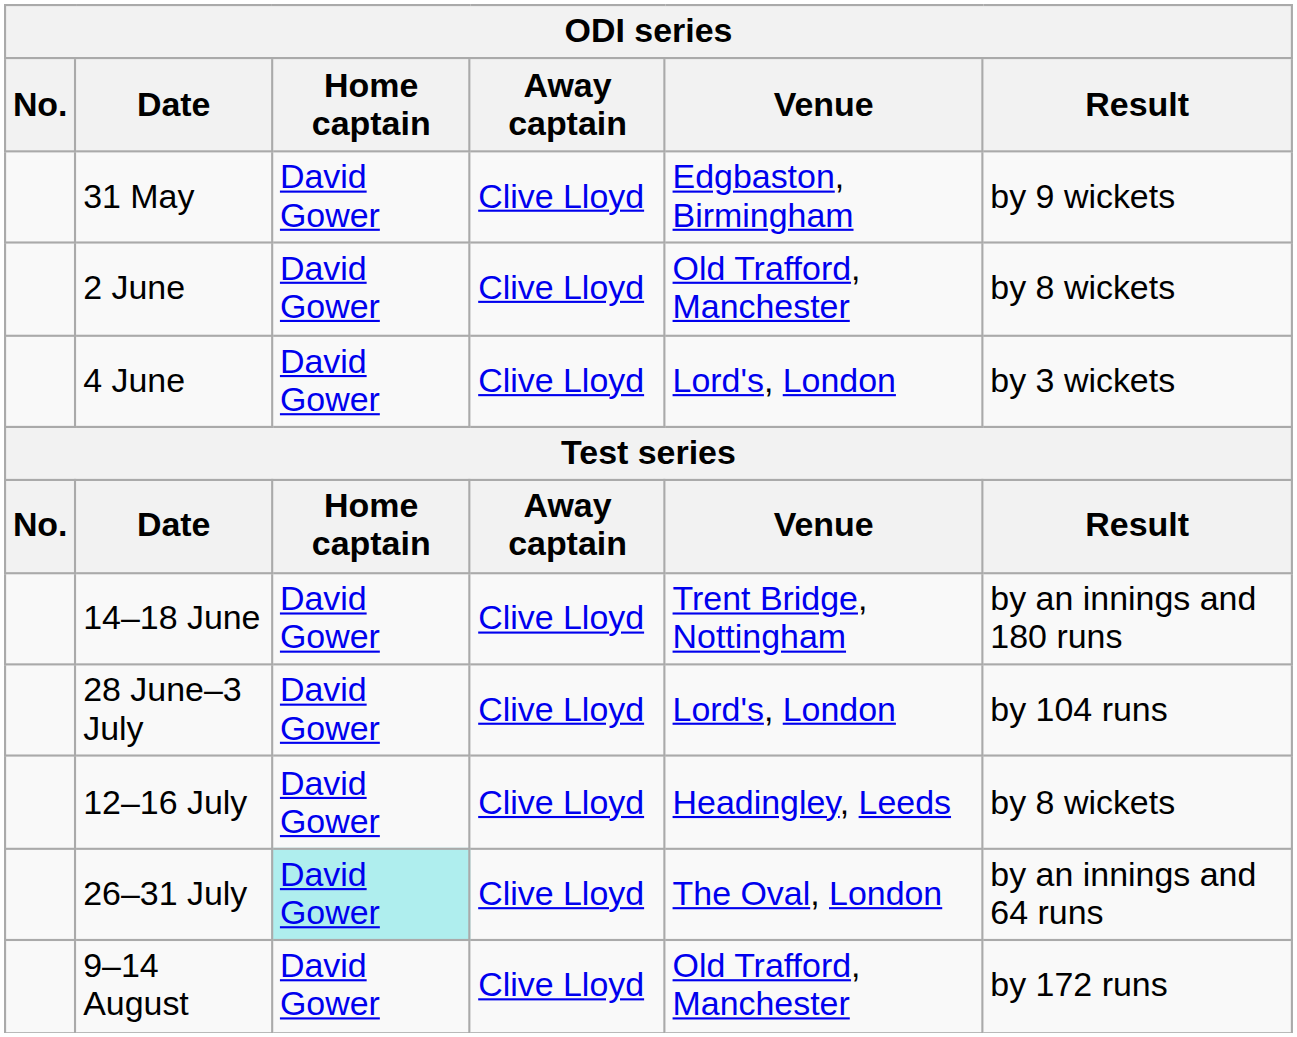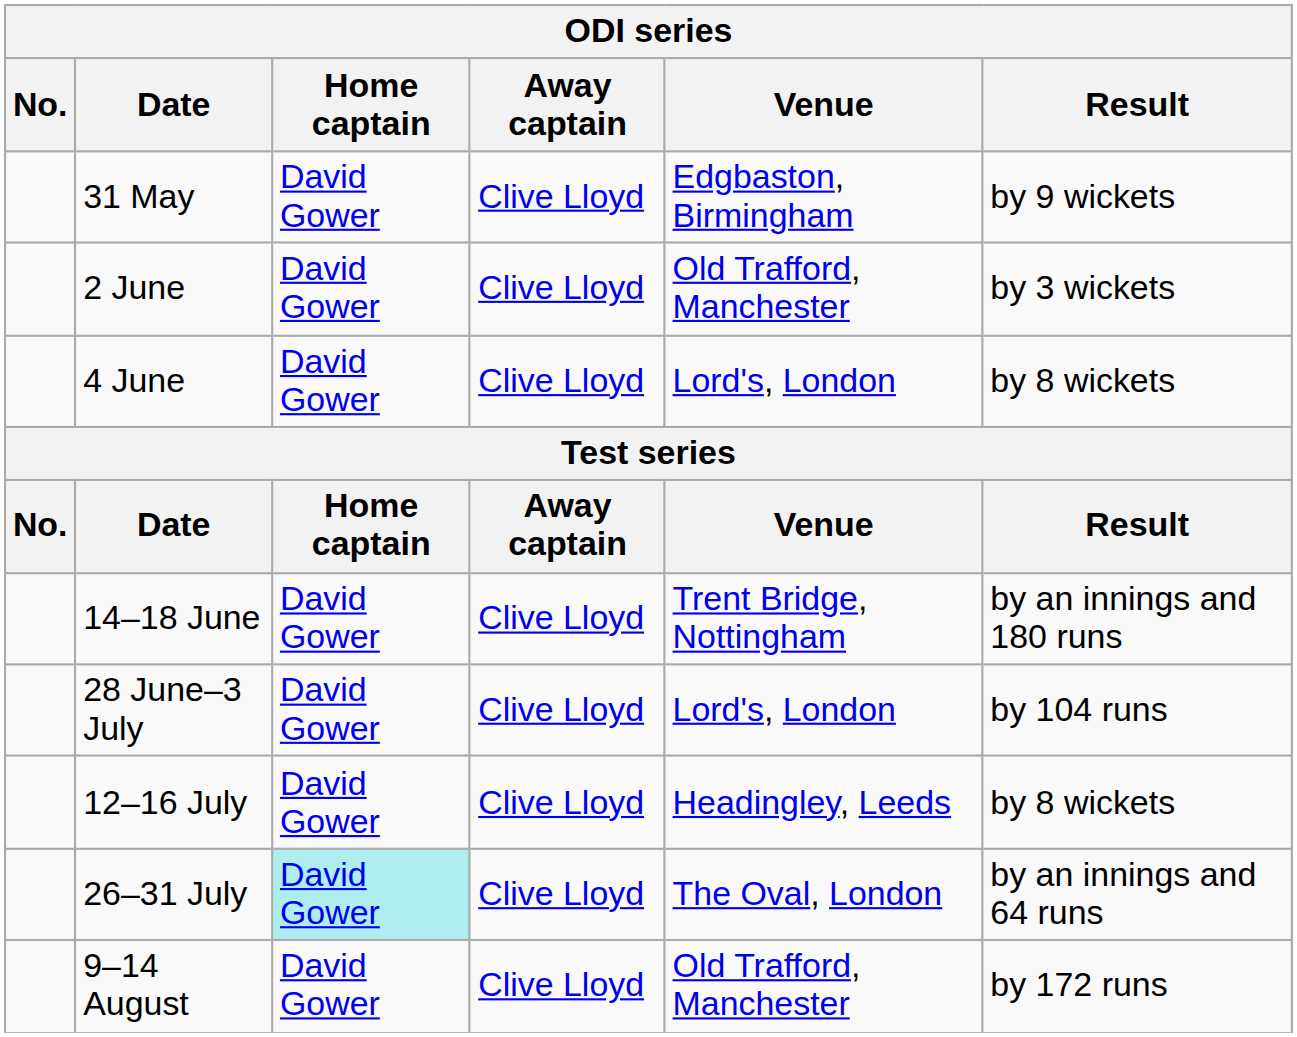2 June | Result: by 8 wickets -> by 3 wickets
4 June | Result: by 3 wickets -> by 8 wickets
